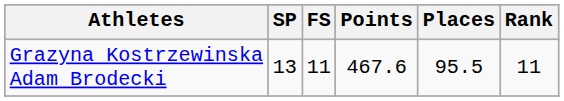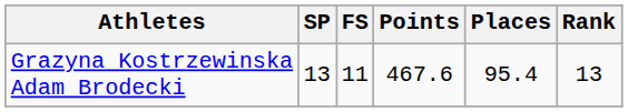Grazyna Kostrzewinska Adam Brodecki | Places: 95.5 -> 95.4
Grazyna Kostrzewinska Adam Brodecki | Rank: 11 -> 13
